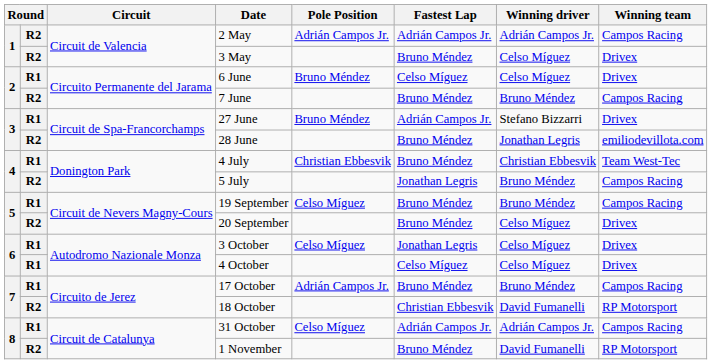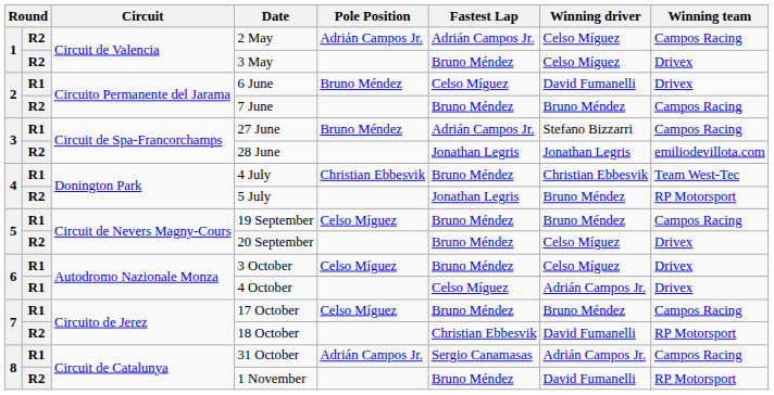2 May | Winning driver: Adrián Campos Jr. -> Celso Míguez
6 June | Winning driver: Celso Míguez -> David Fumanelli
27 June | Winning team: Drivex -> Campos Racing
28 June | Fastest Lap: Bruno Méndez -> Jonathan Legris
5 July | Winning team: Campos Racing -> RP Motorsport
3 October | Fastest Lap: Jonathan Legris -> Bruno Méndez
4 October | Winning driver: Celso Míguez -> Adrián Campos Jr.
17 October | Pole Position: Adrián Campos Jr. -> Celso Míguez
31 October | Pole Position: Celso Míguez -> Adrián Campos Jr.
31 October | Fastest Lap: Adrián Campos Jr. -> Sergio Canamasas
